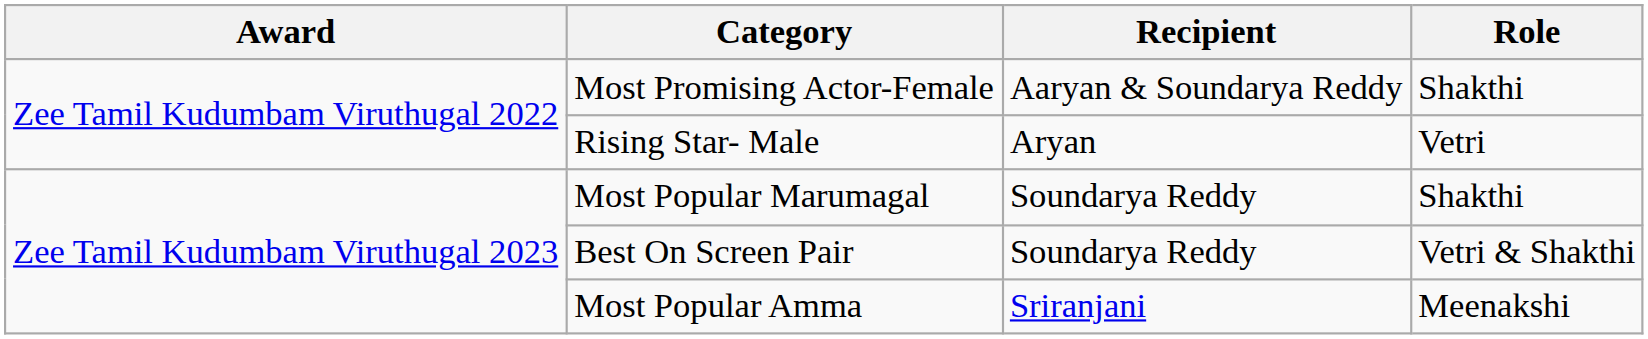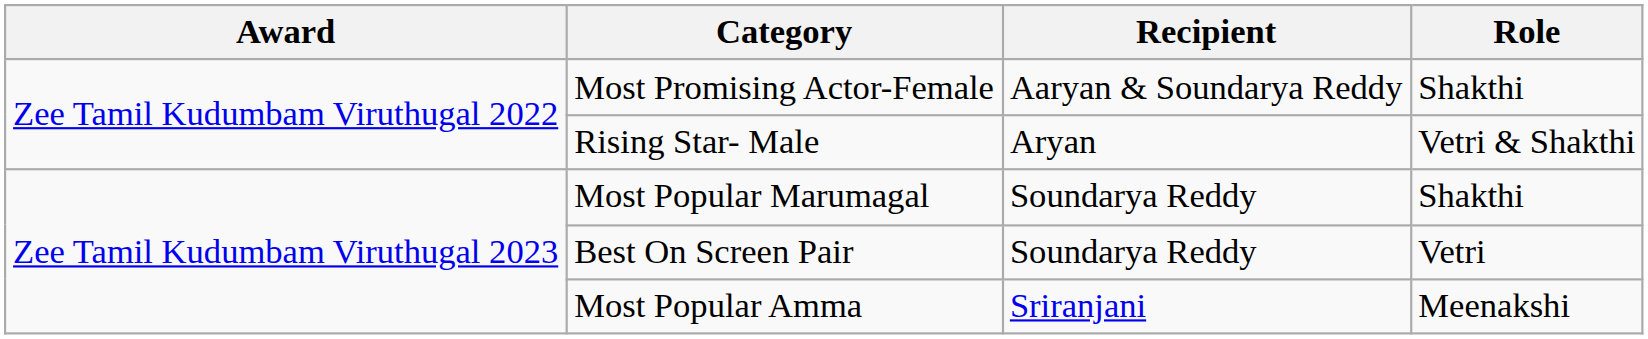Rising Star- Male | Role: Vetri -> Vetri & Shakthi
Best On Screen Pair | Role: Vetri & Shakthi -> Vetri
